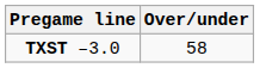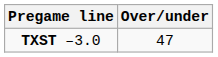TXST –3.0 | Over/under: 58 -> 47
